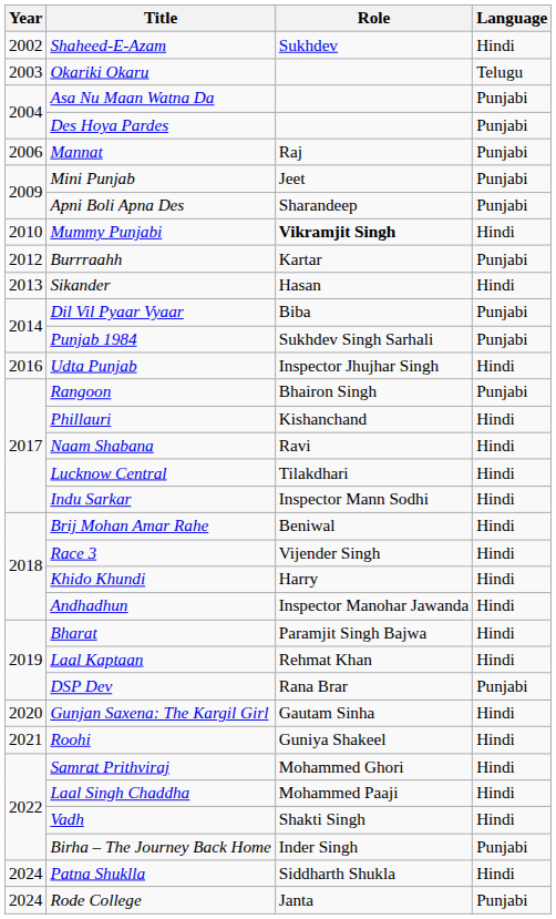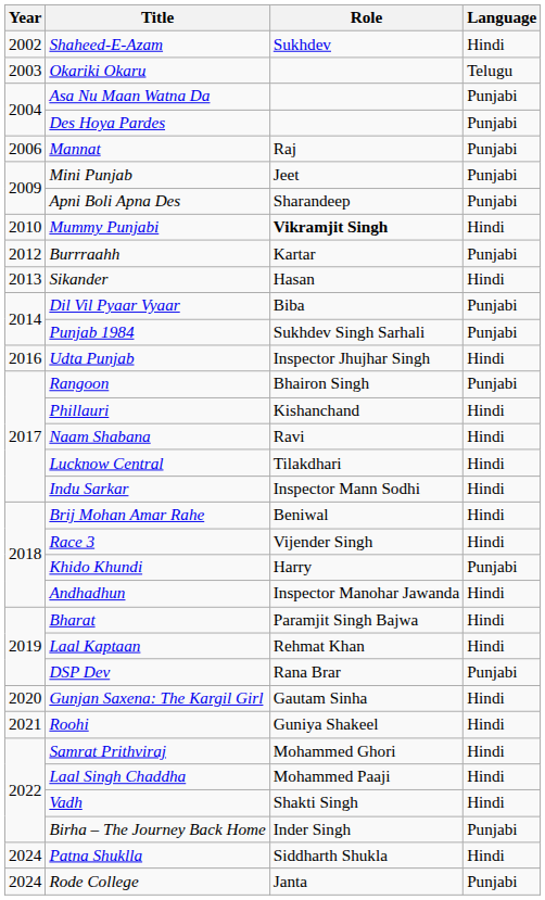Khido Khundi | Language: Hindi -> Punjabi
